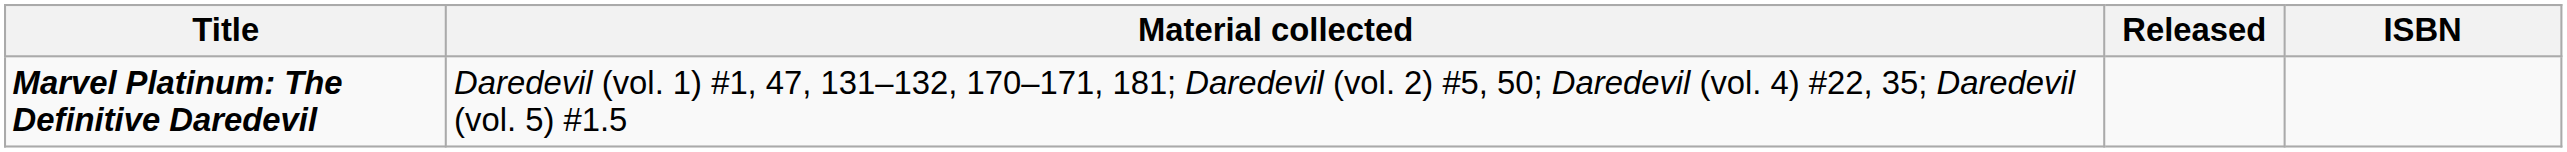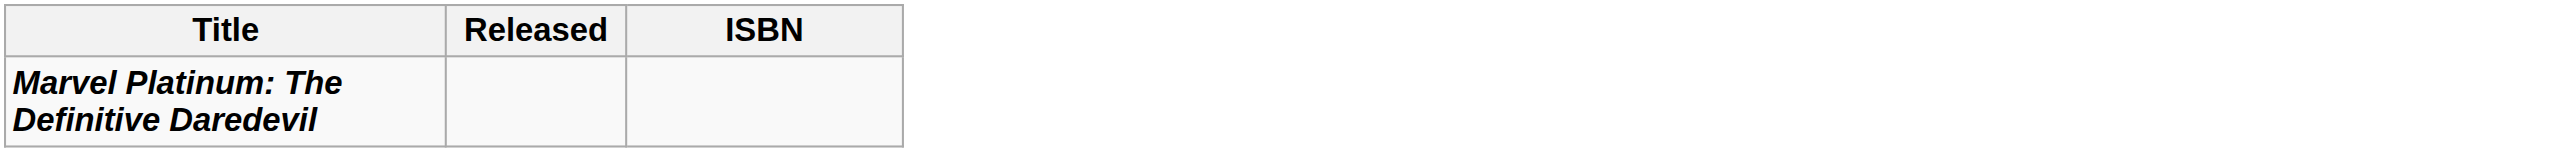- column: Material collected | Daredevil (vol. 1) #1, 47, 131–132, 170–171, 181; Daredevil (vol. 2) #5, 50; Daredevil (vol. 4) #22, 35; Daredevil (vol. 5) #1.5
